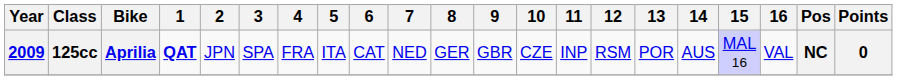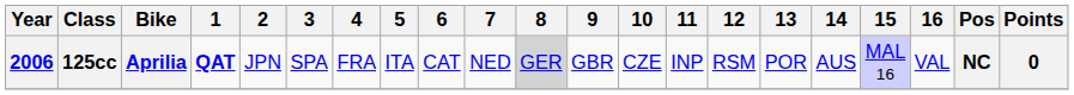125cc | Year: 2009 -> 2006
125cc | 8: no background -> lightgrey background
